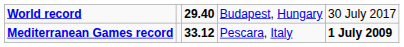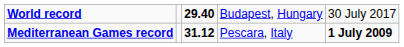Mediterranean Games record | column 3: 33.12 -> 31.12
